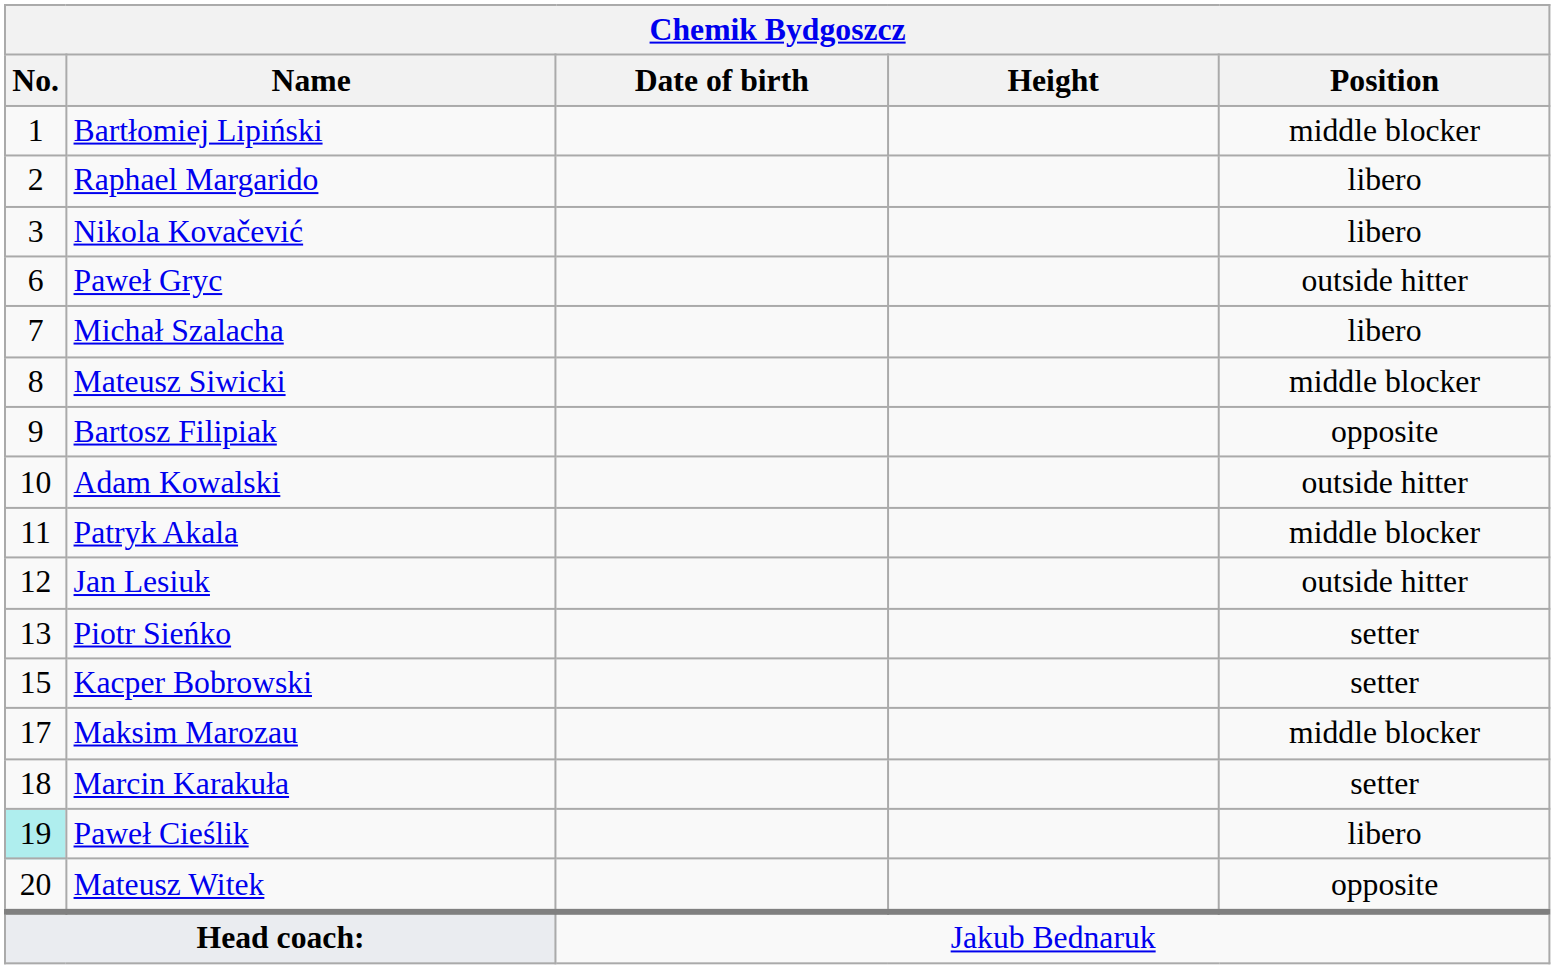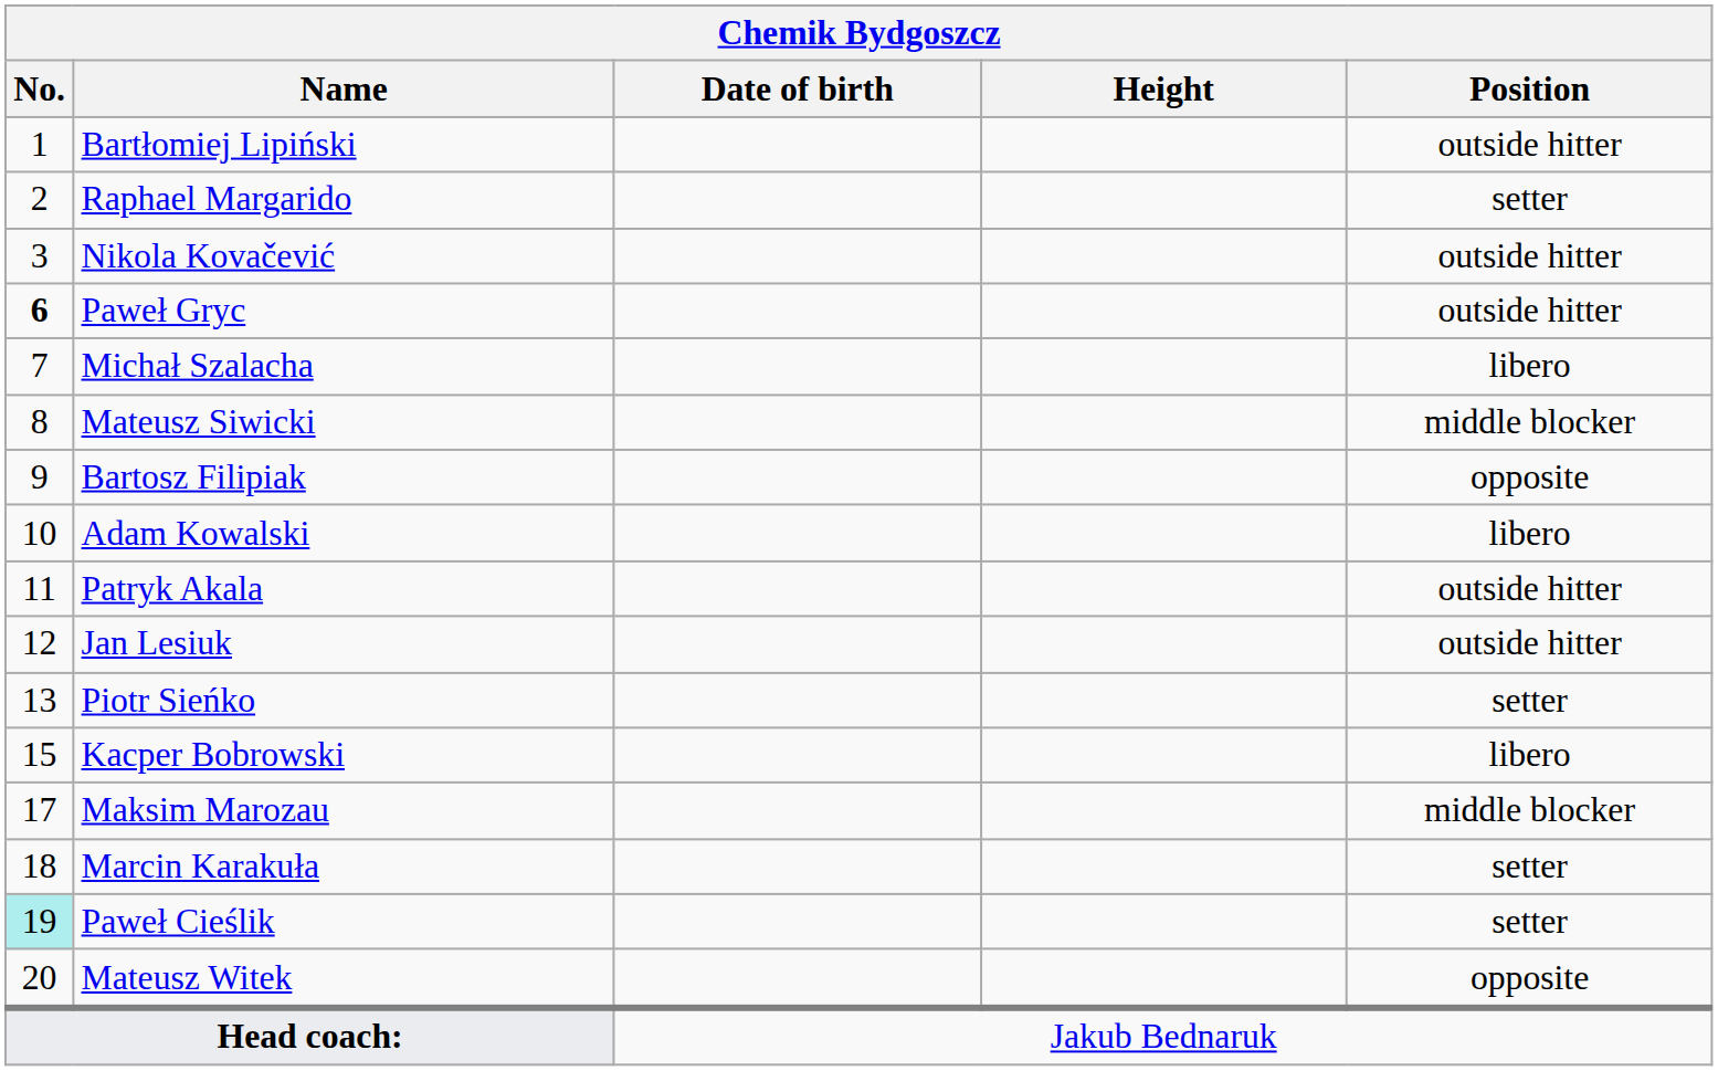Bartłomiej Lipiński | Position: middle blocker -> outside hitter
Raphael Margarido | Position: libero -> setter
Nikola Kovačević | Position: libero -> outside hitter
Paweł Gryc | No.: normal -> bold
Adam Kowalski | Position: outside hitter -> libero
Patryk Akala | Position: middle blocker -> outside hitter
Kacper Bobrowski | Position: setter -> libero
Paweł Cieślik | Position: libero -> setter
